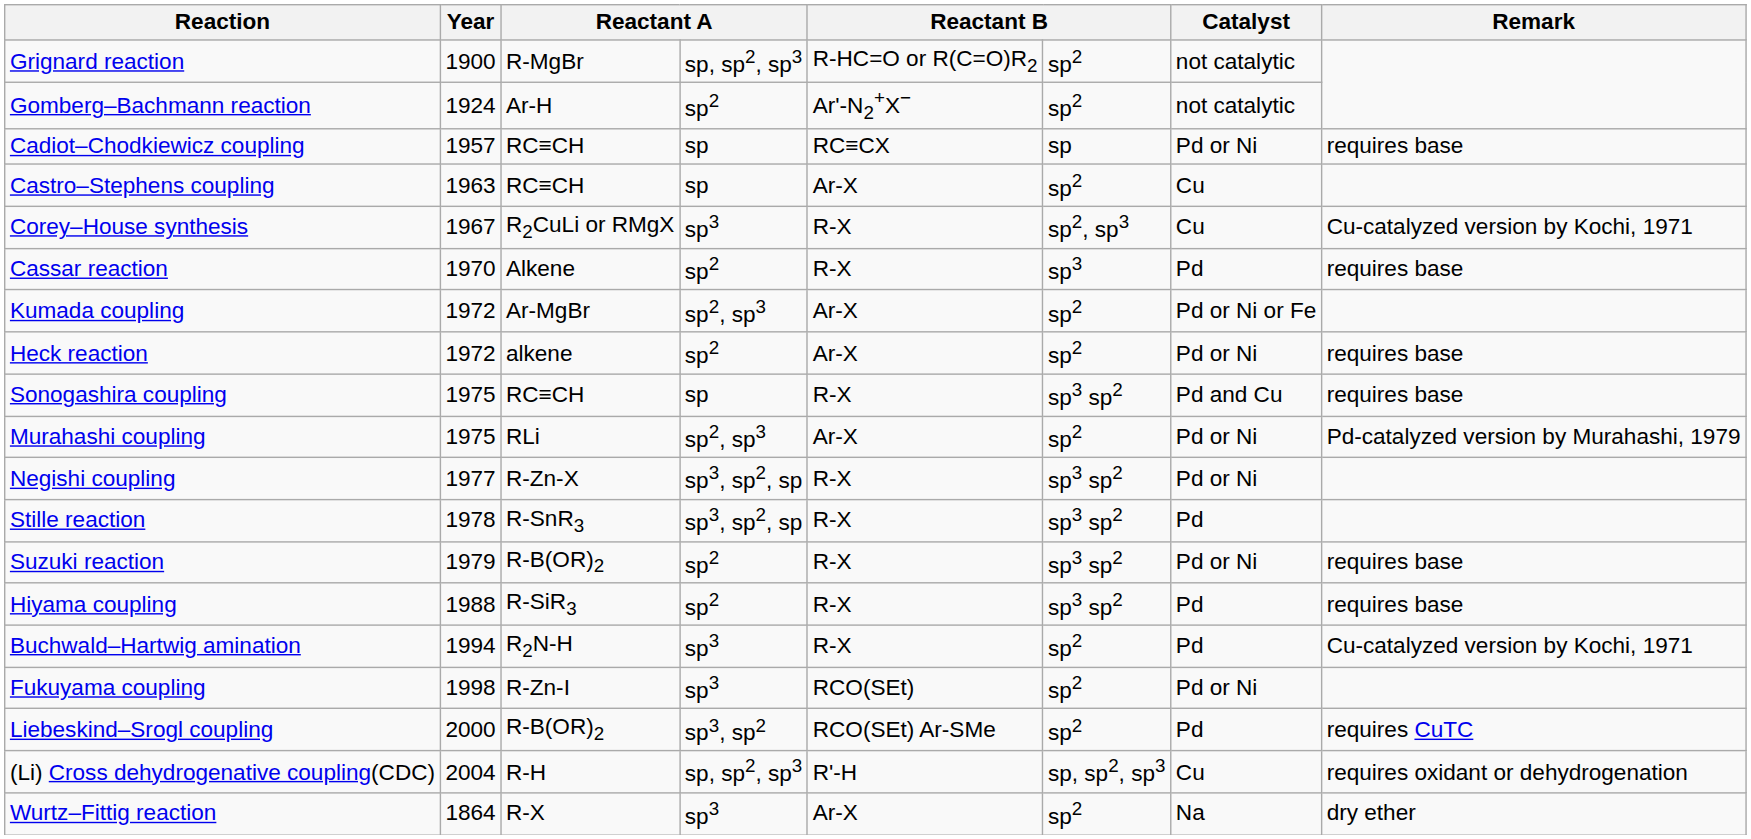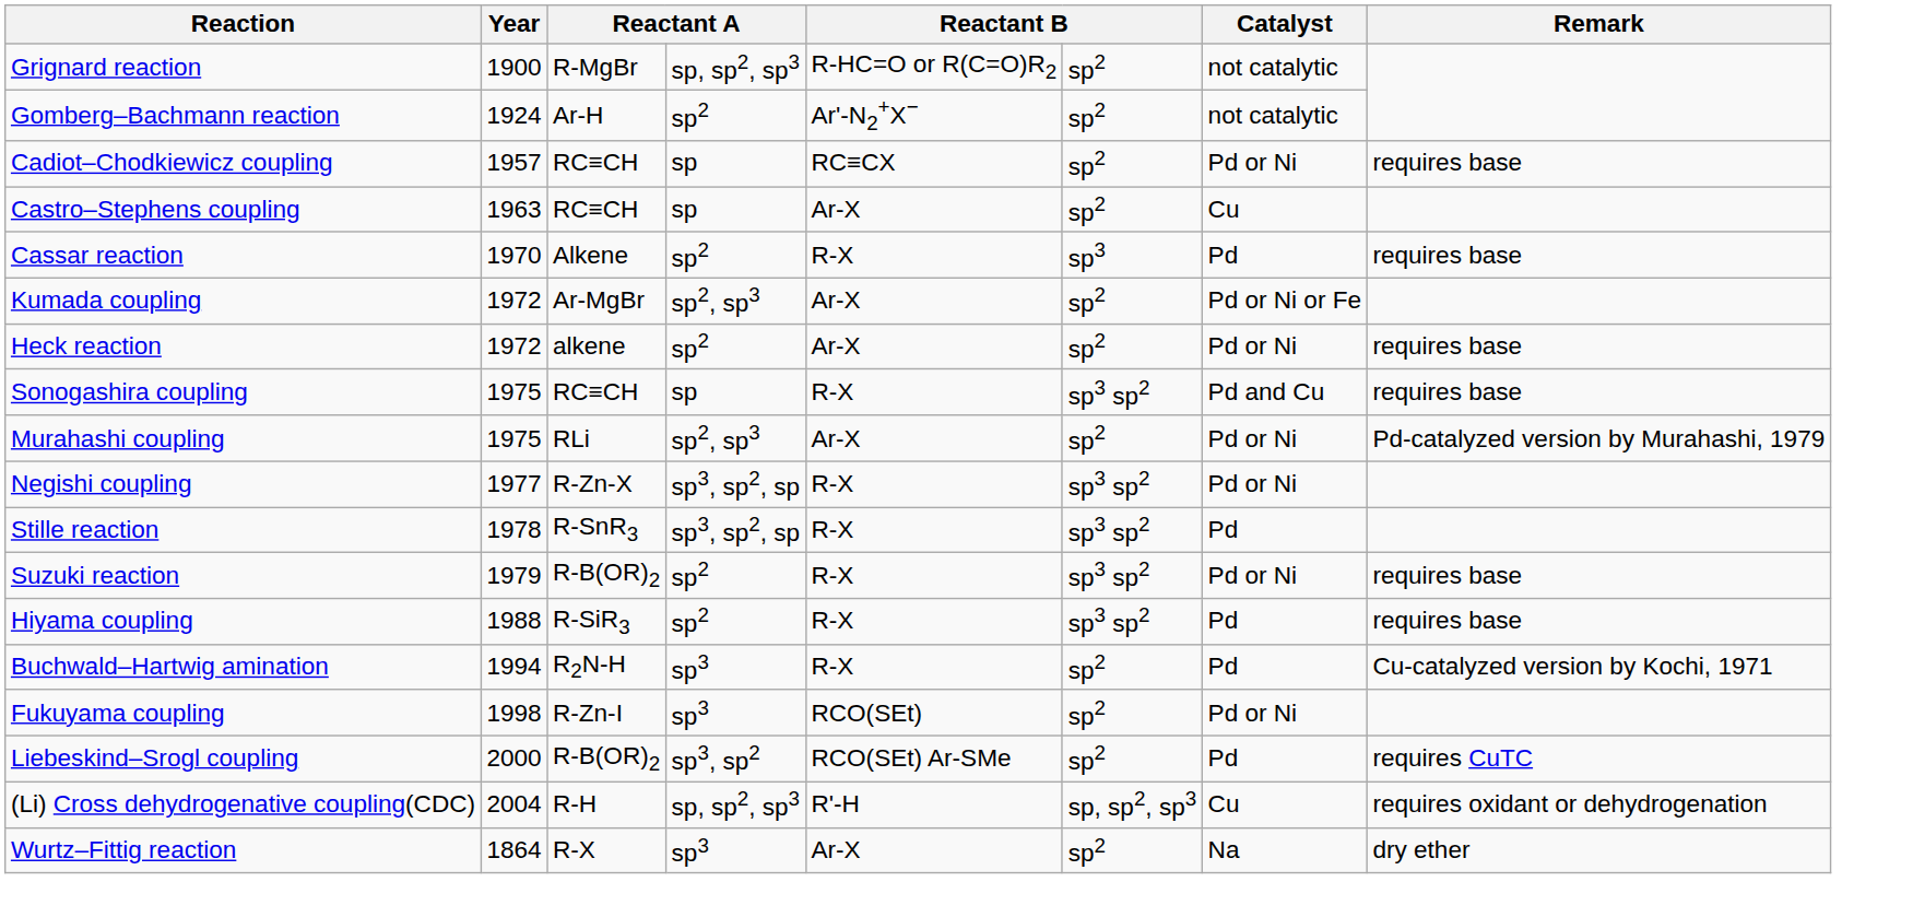Cadiot–Chodkiewicz coupling | column 6: sp -> sp2
- row: Corey–House synthesis | 1967 | R2CuLi or RMgX | sp3 | R-X | sp2, sp3 | Cu | Cu-catalyzed version by Kochi, 1971
